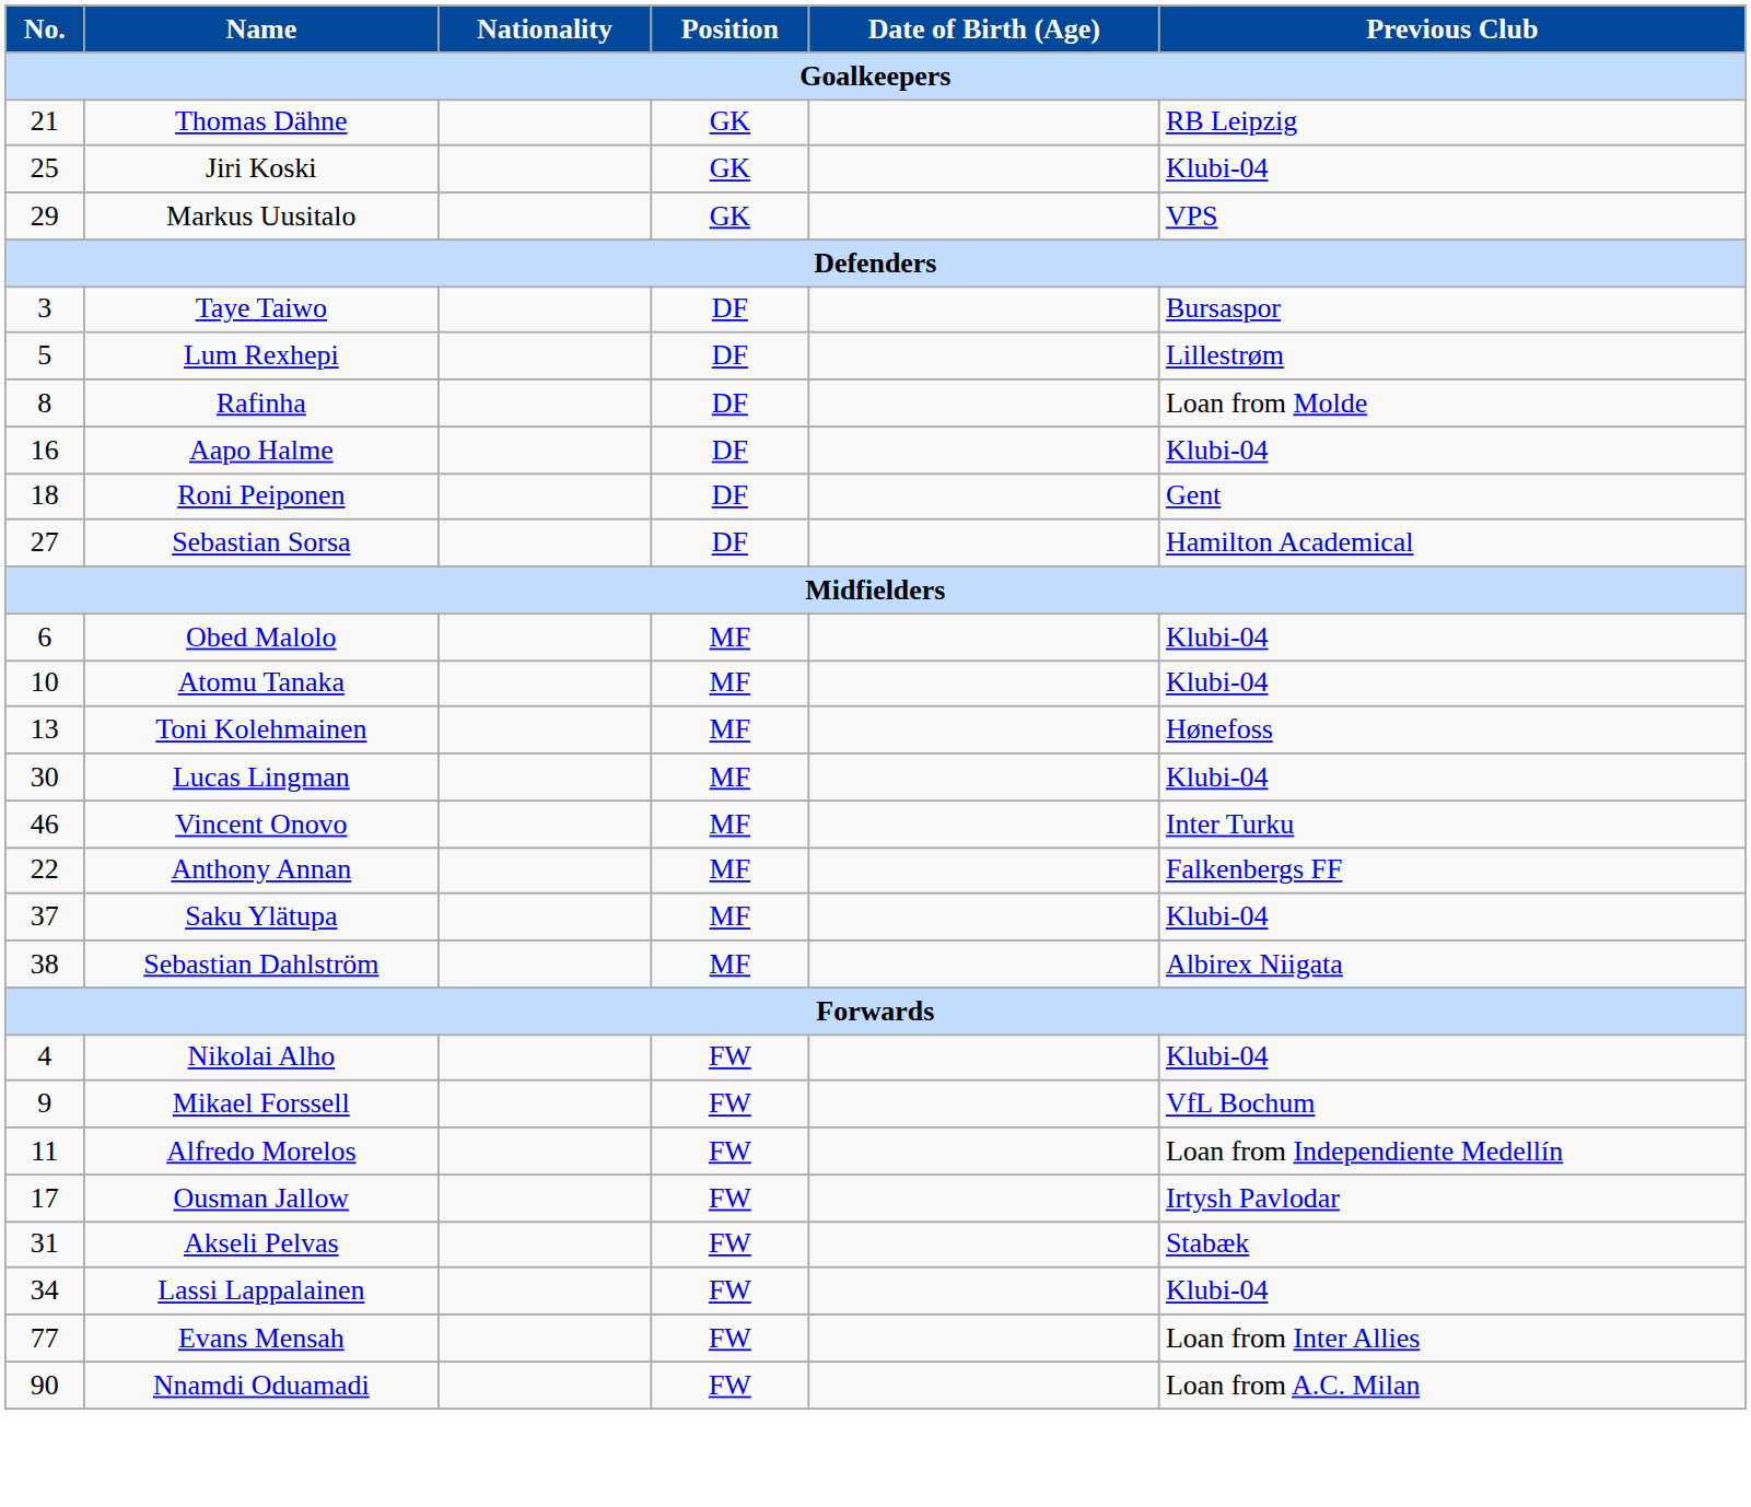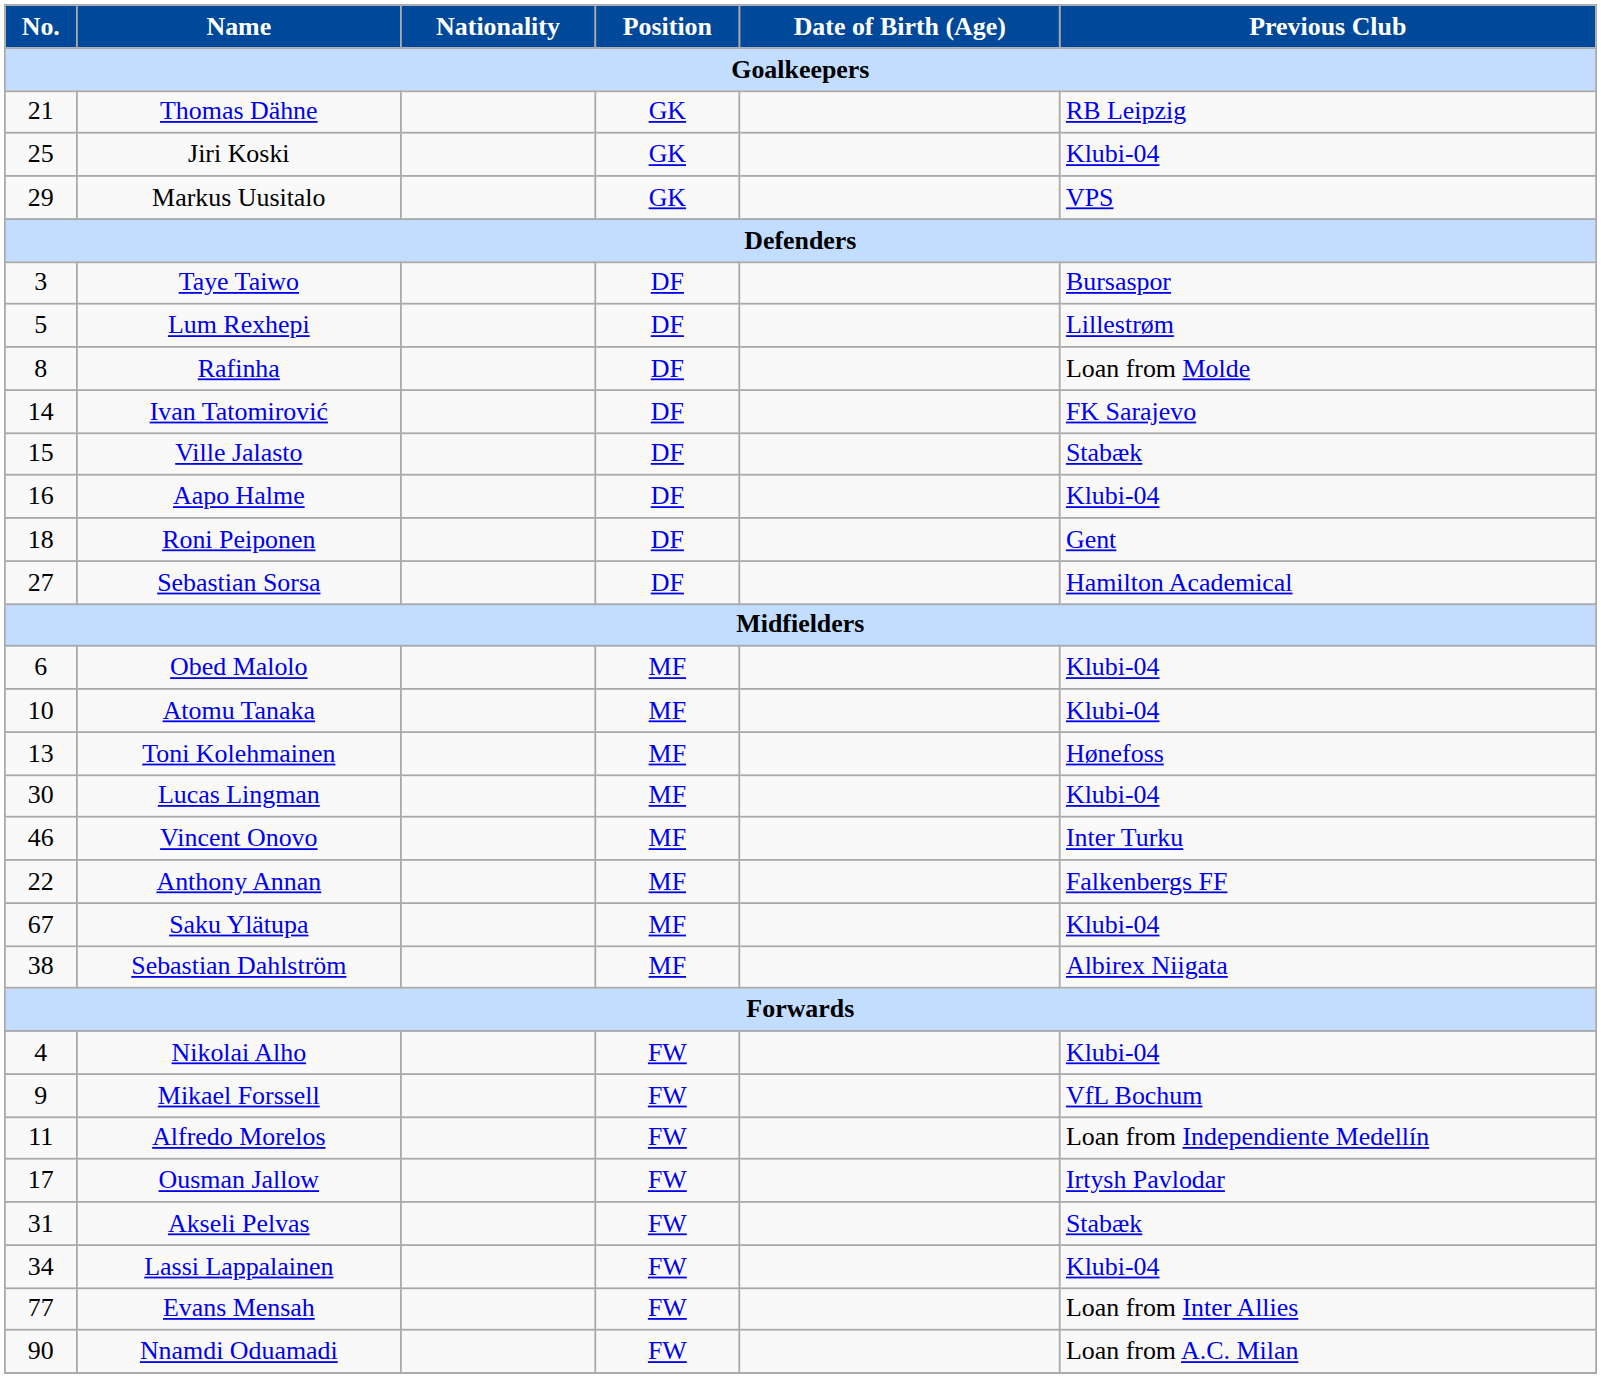+ row: 14 | Ivan Tatomirović | DF | FK Sarajevo
+ row: 15 | Ville Jalasto | DF | Stabæk
Saku Ylätupa | No.: 37 -> 67
